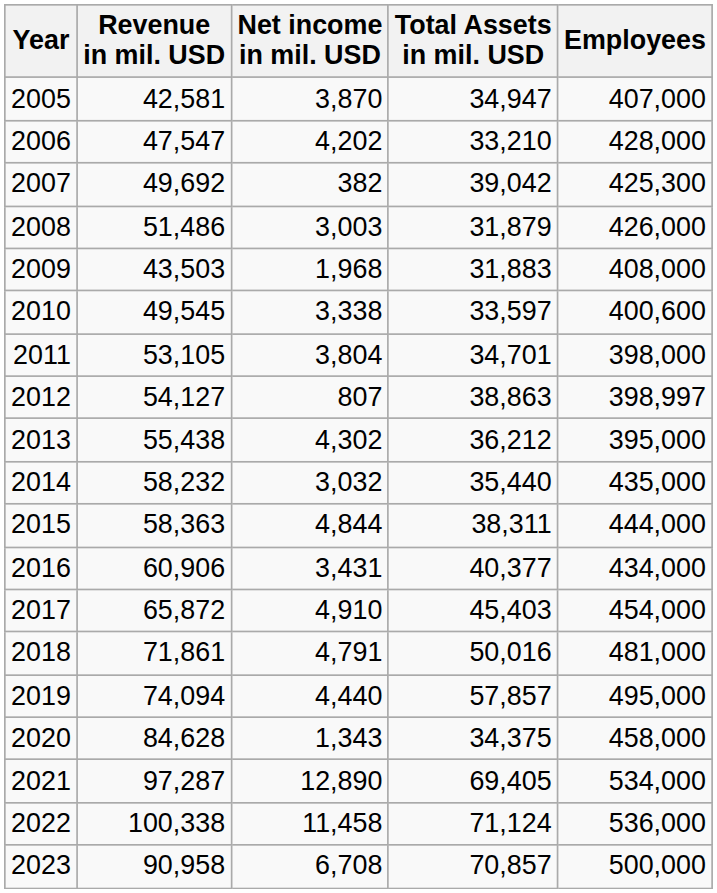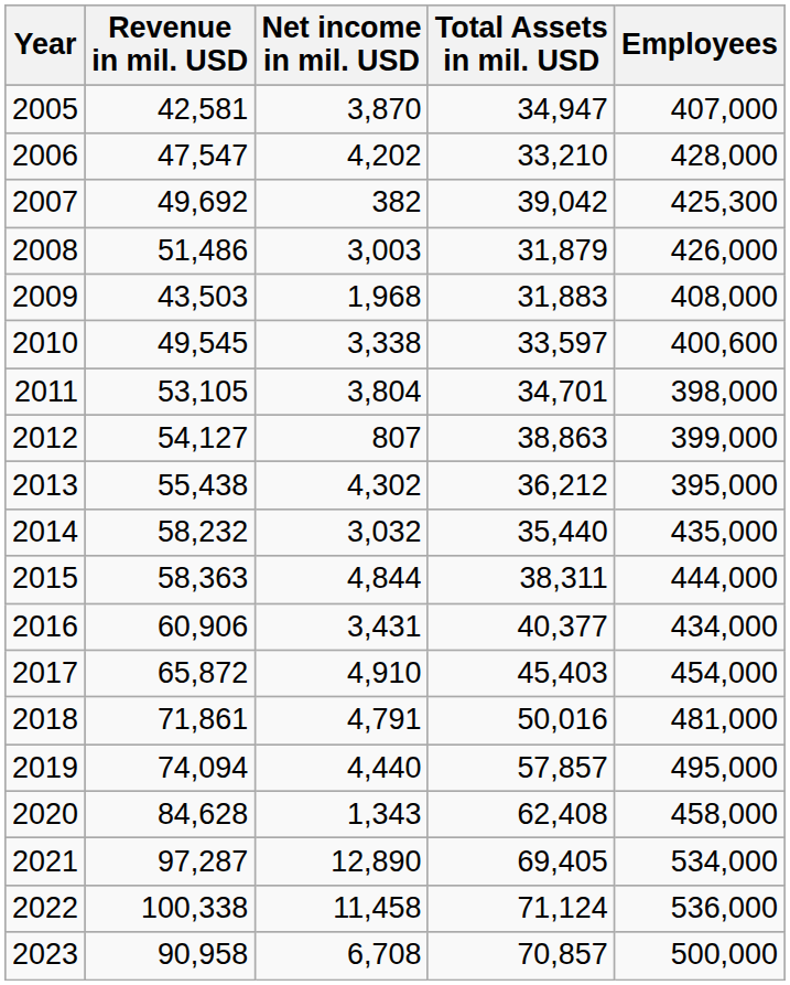2012 | Employees: 398,997 -> 399,000
2020 | Total Assets in mil. USD: 34,375 -> 62,408
